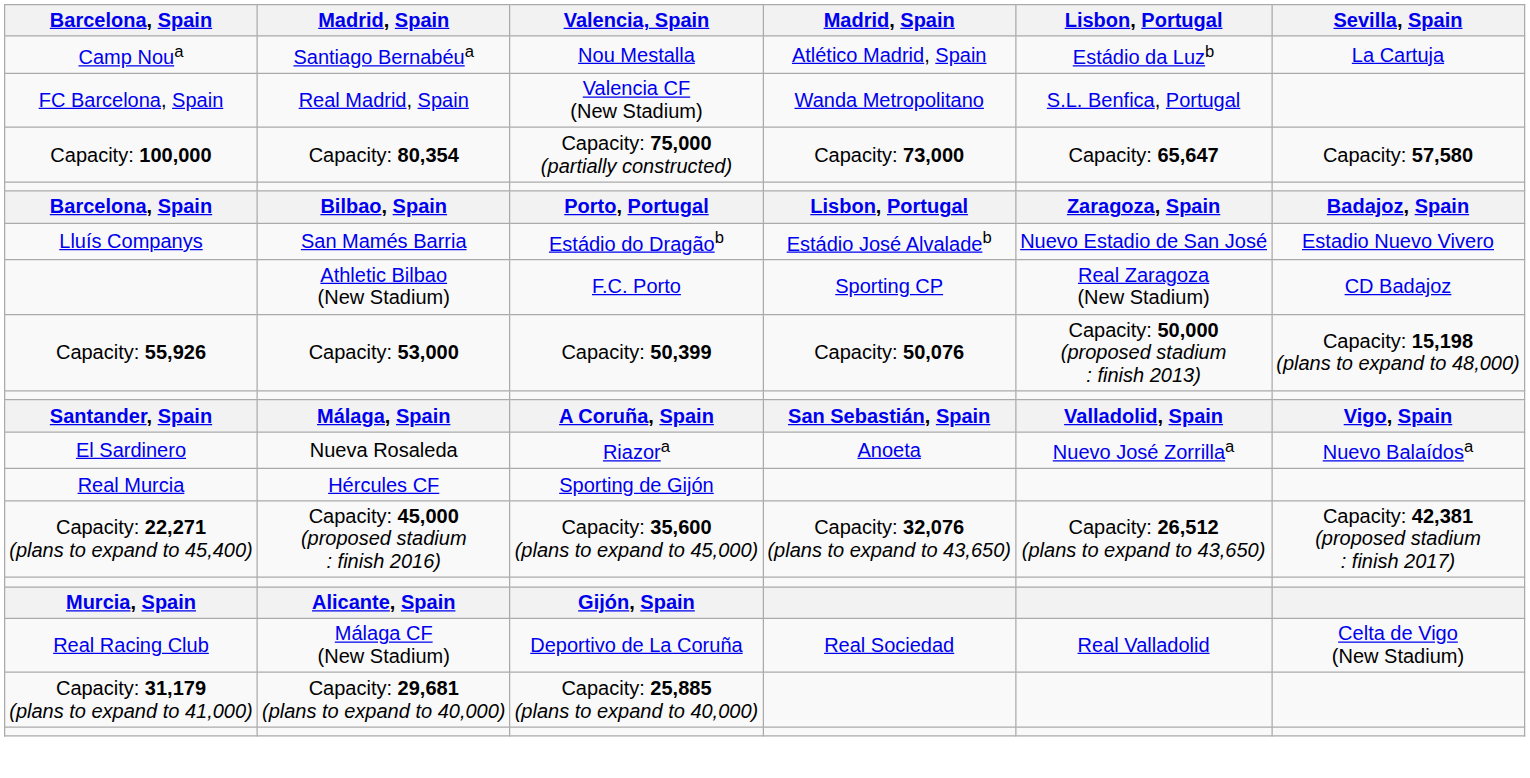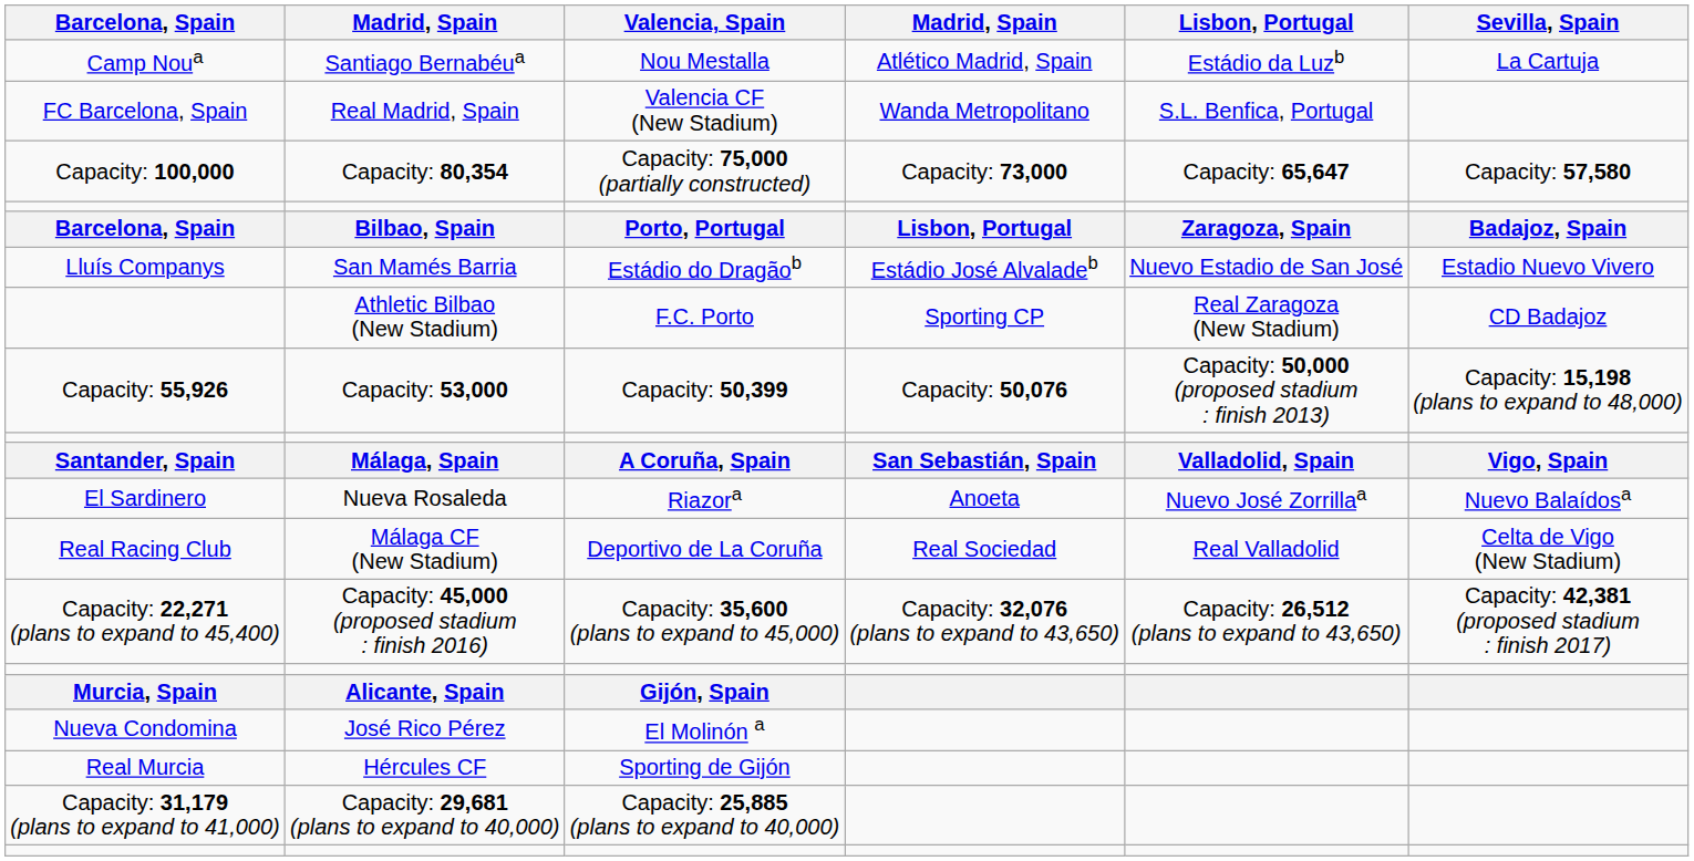rows swapped: Málaga CF (New Stadium) <-> Hércules CF
+ row: Nueva Condomina | José Rico Pérez | El Molinón a
